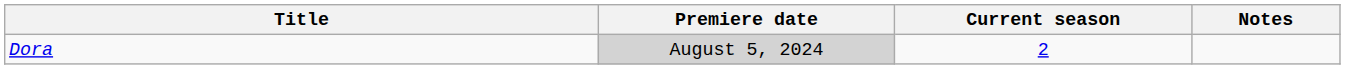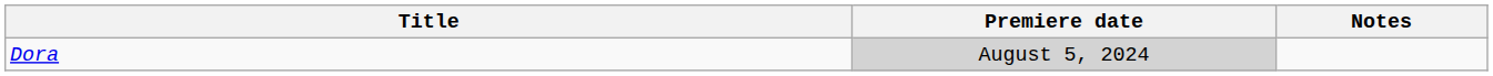- column: Current season | 2
